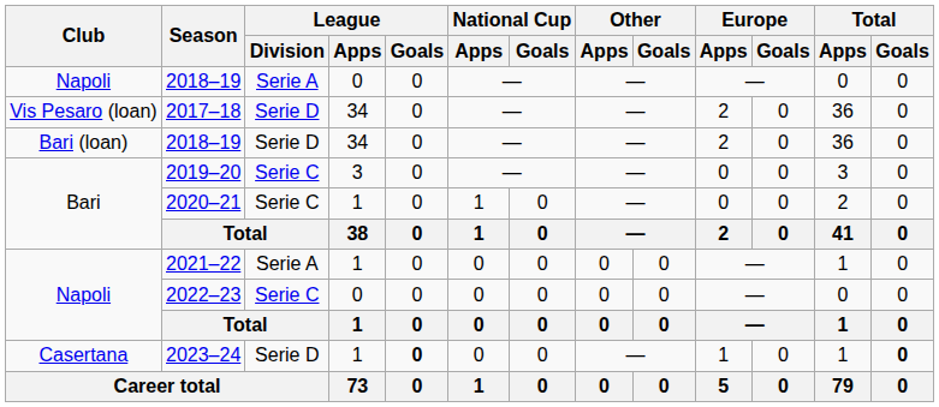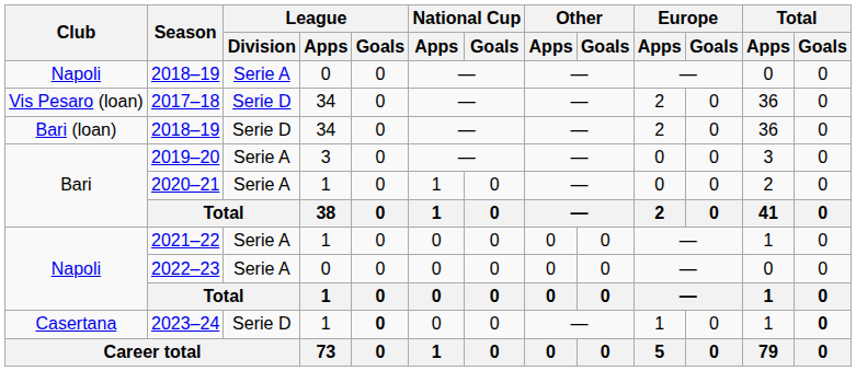2019–20 | League / Division: Serie C -> Serie A
2020–21 | League / Division: Serie C -> Serie A
2022–23 | League / Division: Serie C -> Serie A
